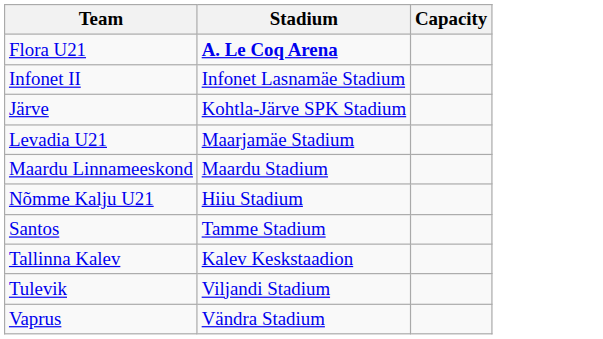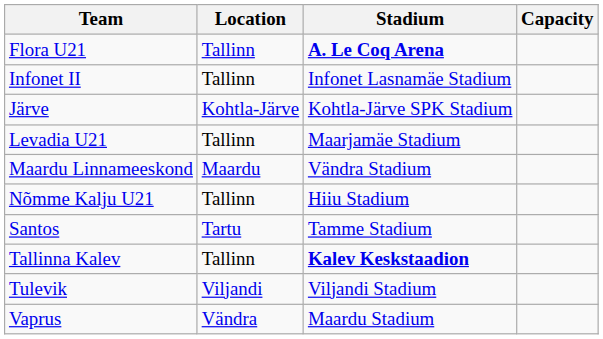+ column: Location | Tallinn | Tallinn | Kohtla-Järve | Tallinn | Maardu | Tallinn | Tartu | Tallinn | Viljandi | Vändra
Maardu Linnameeskond | Stadium: Maardu Stadium -> Vändra Stadium
Tallinna Kalev | Stadium: normal -> bold
Vaprus | Stadium: Vändra Stadium -> Maardu Stadium
